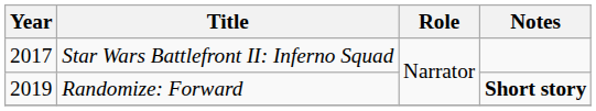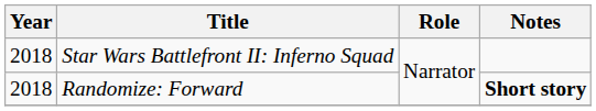Star Wars Battlefront II: Inferno Squad | Year: 2017 -> 2018
Randomize: Forward | Year: 2019 -> 2018
